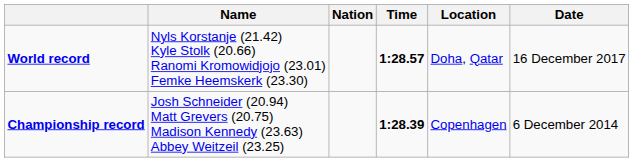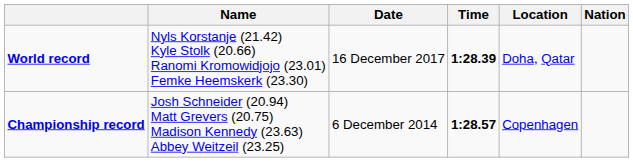columns swapped: Nation <-> Date
World record | Time: 1:28.57 -> 1:28.39
Championship record | Time: 1:28.39 -> 1:28.57
